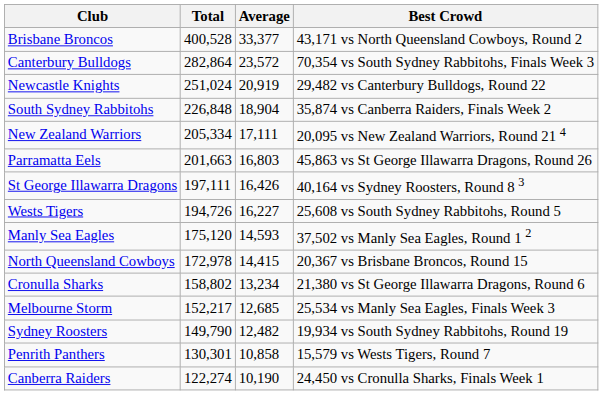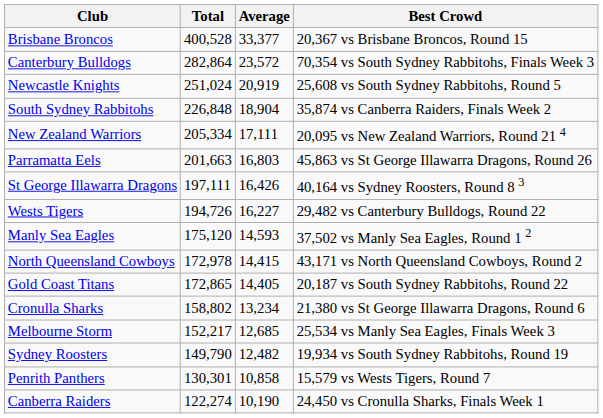Brisbane Broncos | Best Crowd: 43,171 vs North Queensland Cowboys, Round 2 -> 20,367 vs Brisbane Broncos, Round 15
Newcastle Knights | Best Crowd: 29,482 vs Canterbury Bulldogs, Round 22 -> 25,608 vs South Sydney Rabbitohs, Round 5
Wests Tigers | Best Crowd: 25,608 vs South Sydney Rabbitohs, Round 5 -> 29,482 vs Canterbury Bulldogs, Round 22
North Queensland Cowboys | Best Crowd: 20,367 vs Brisbane Broncos, Round 15 -> 43,171 vs North Queensland Cowboys, Round 2
+ row: Gold Coast Titans | 172,865 | 14,405 | 20,187 vs South Sydney Rabbitohs, Round 22
